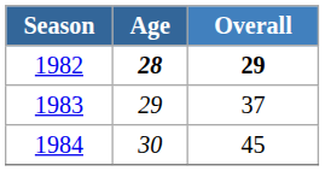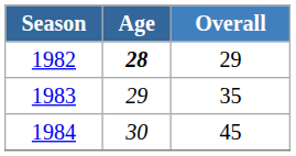1982 | Overall: bold -> normal
1983 | Overall: 37 -> 35
